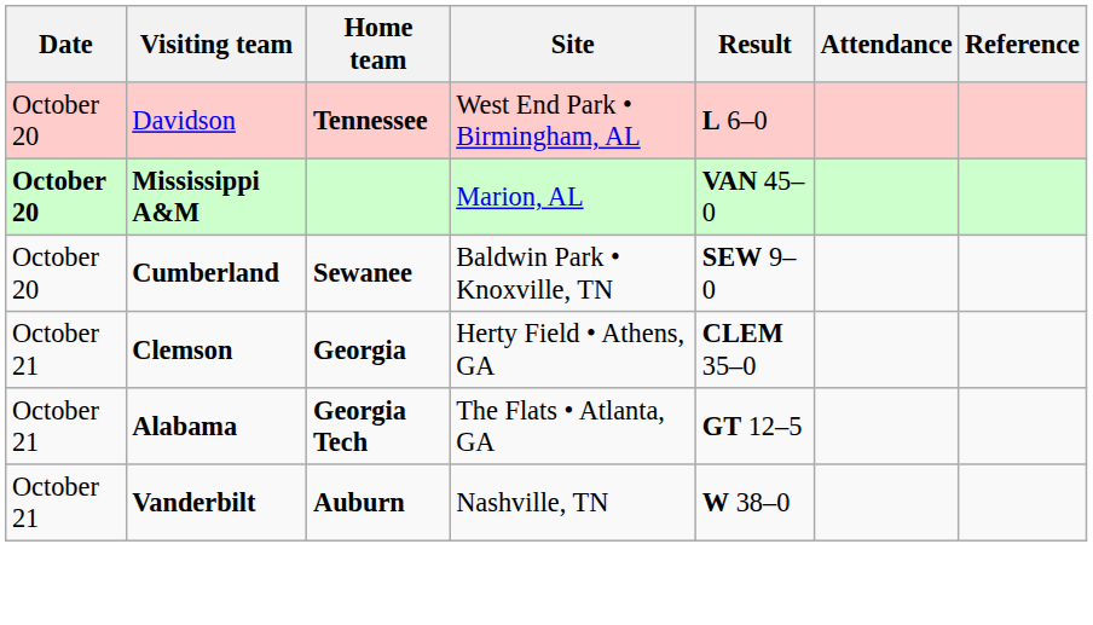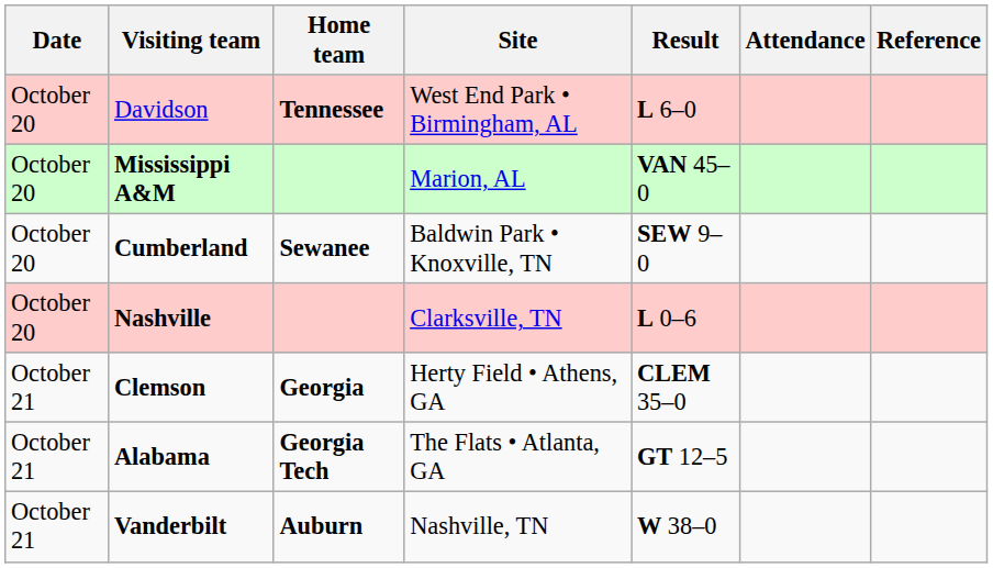Mississippi A&M | Date: bold -> normal
+ row: October 20 | Nashville | Clarksville, TN | L 0–6
